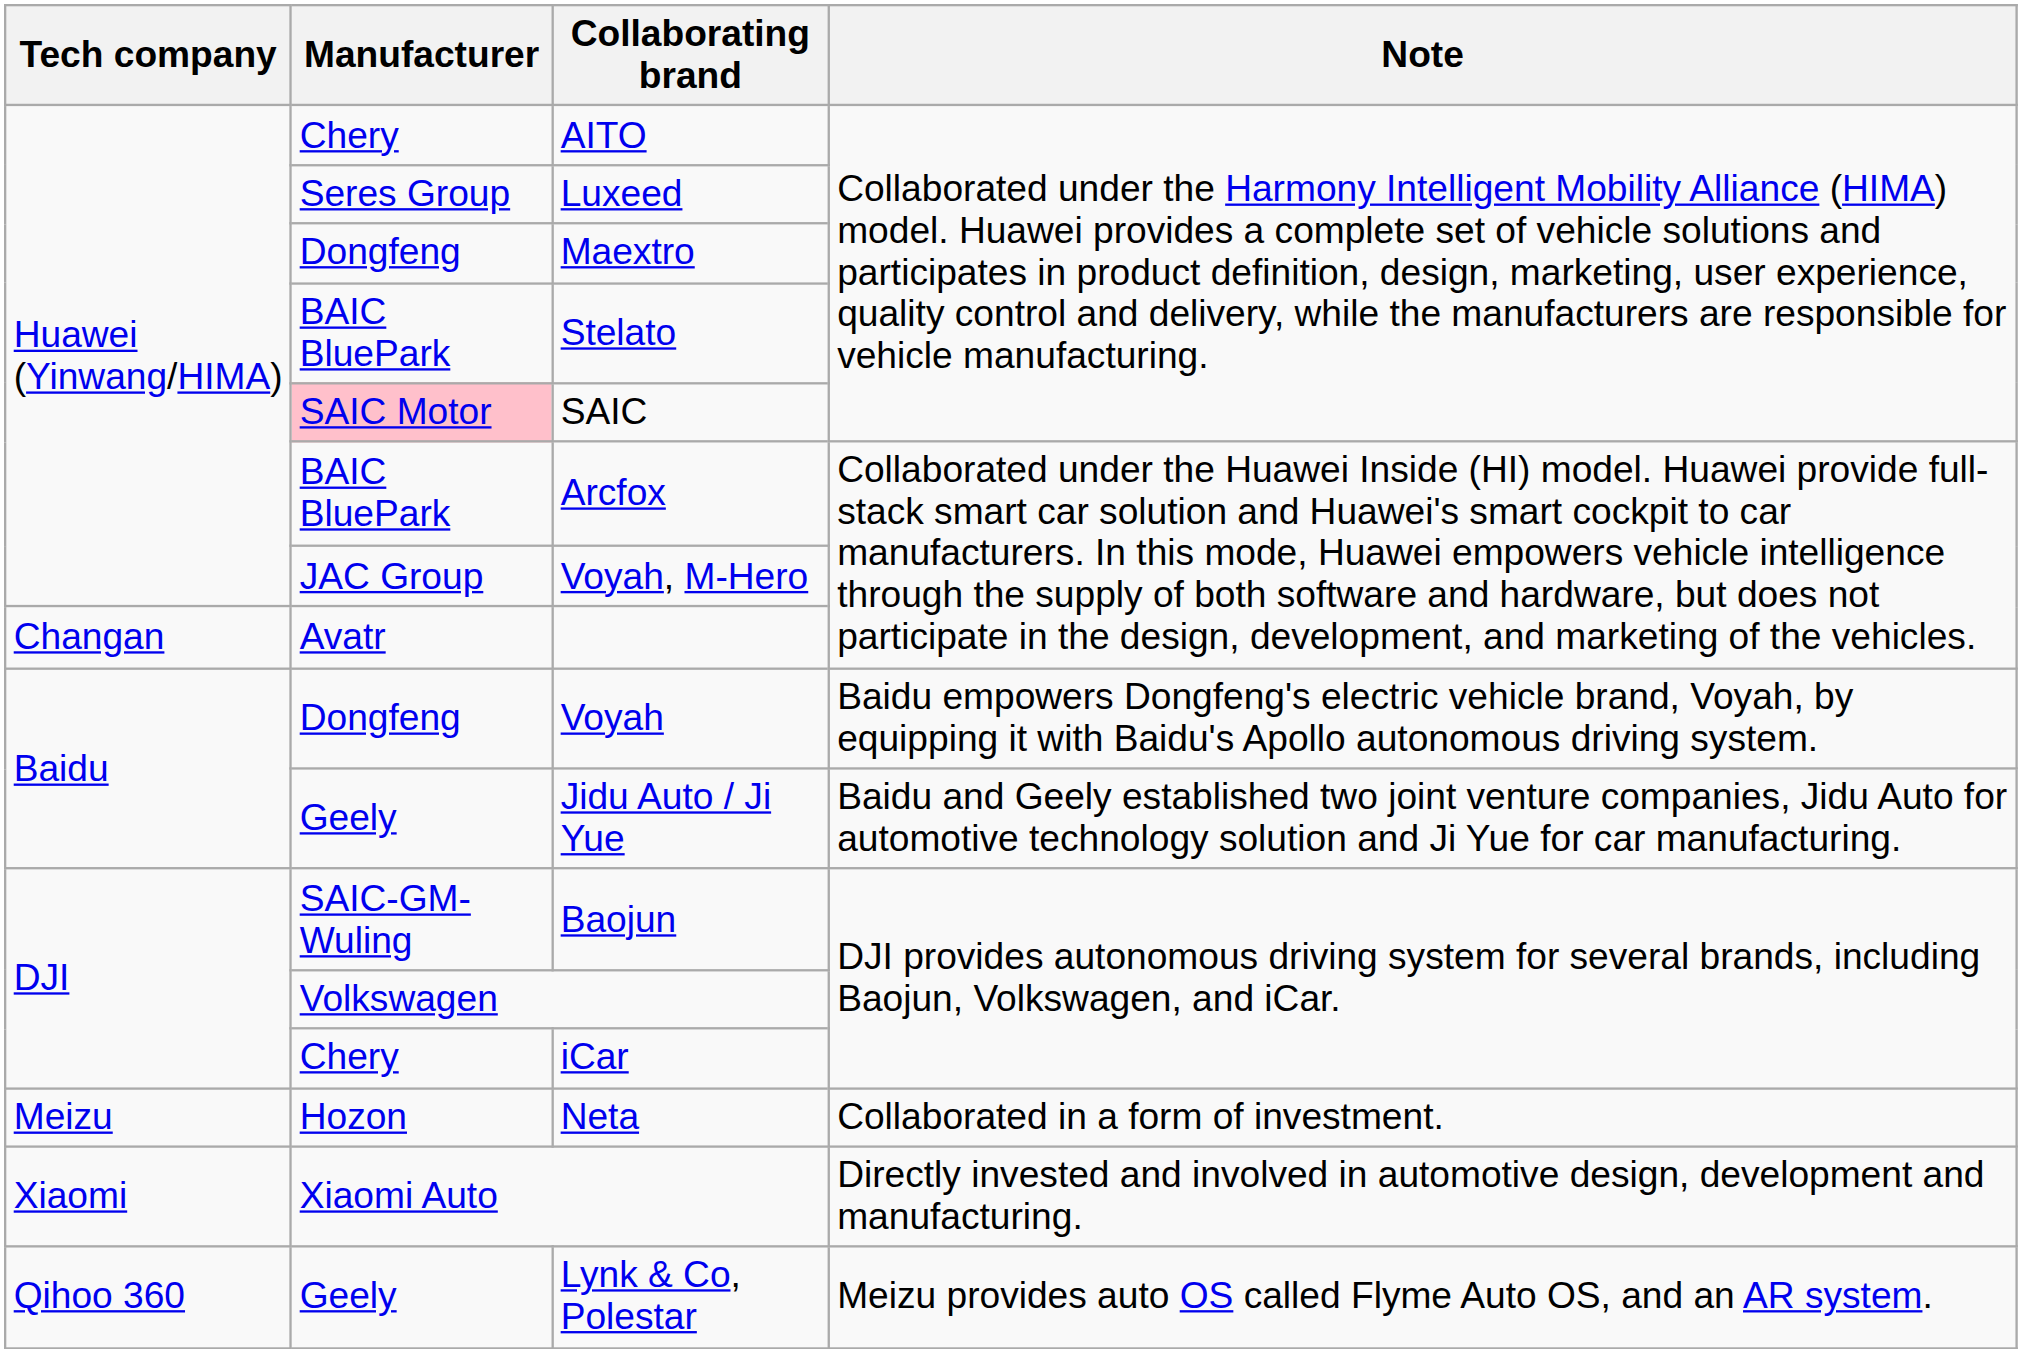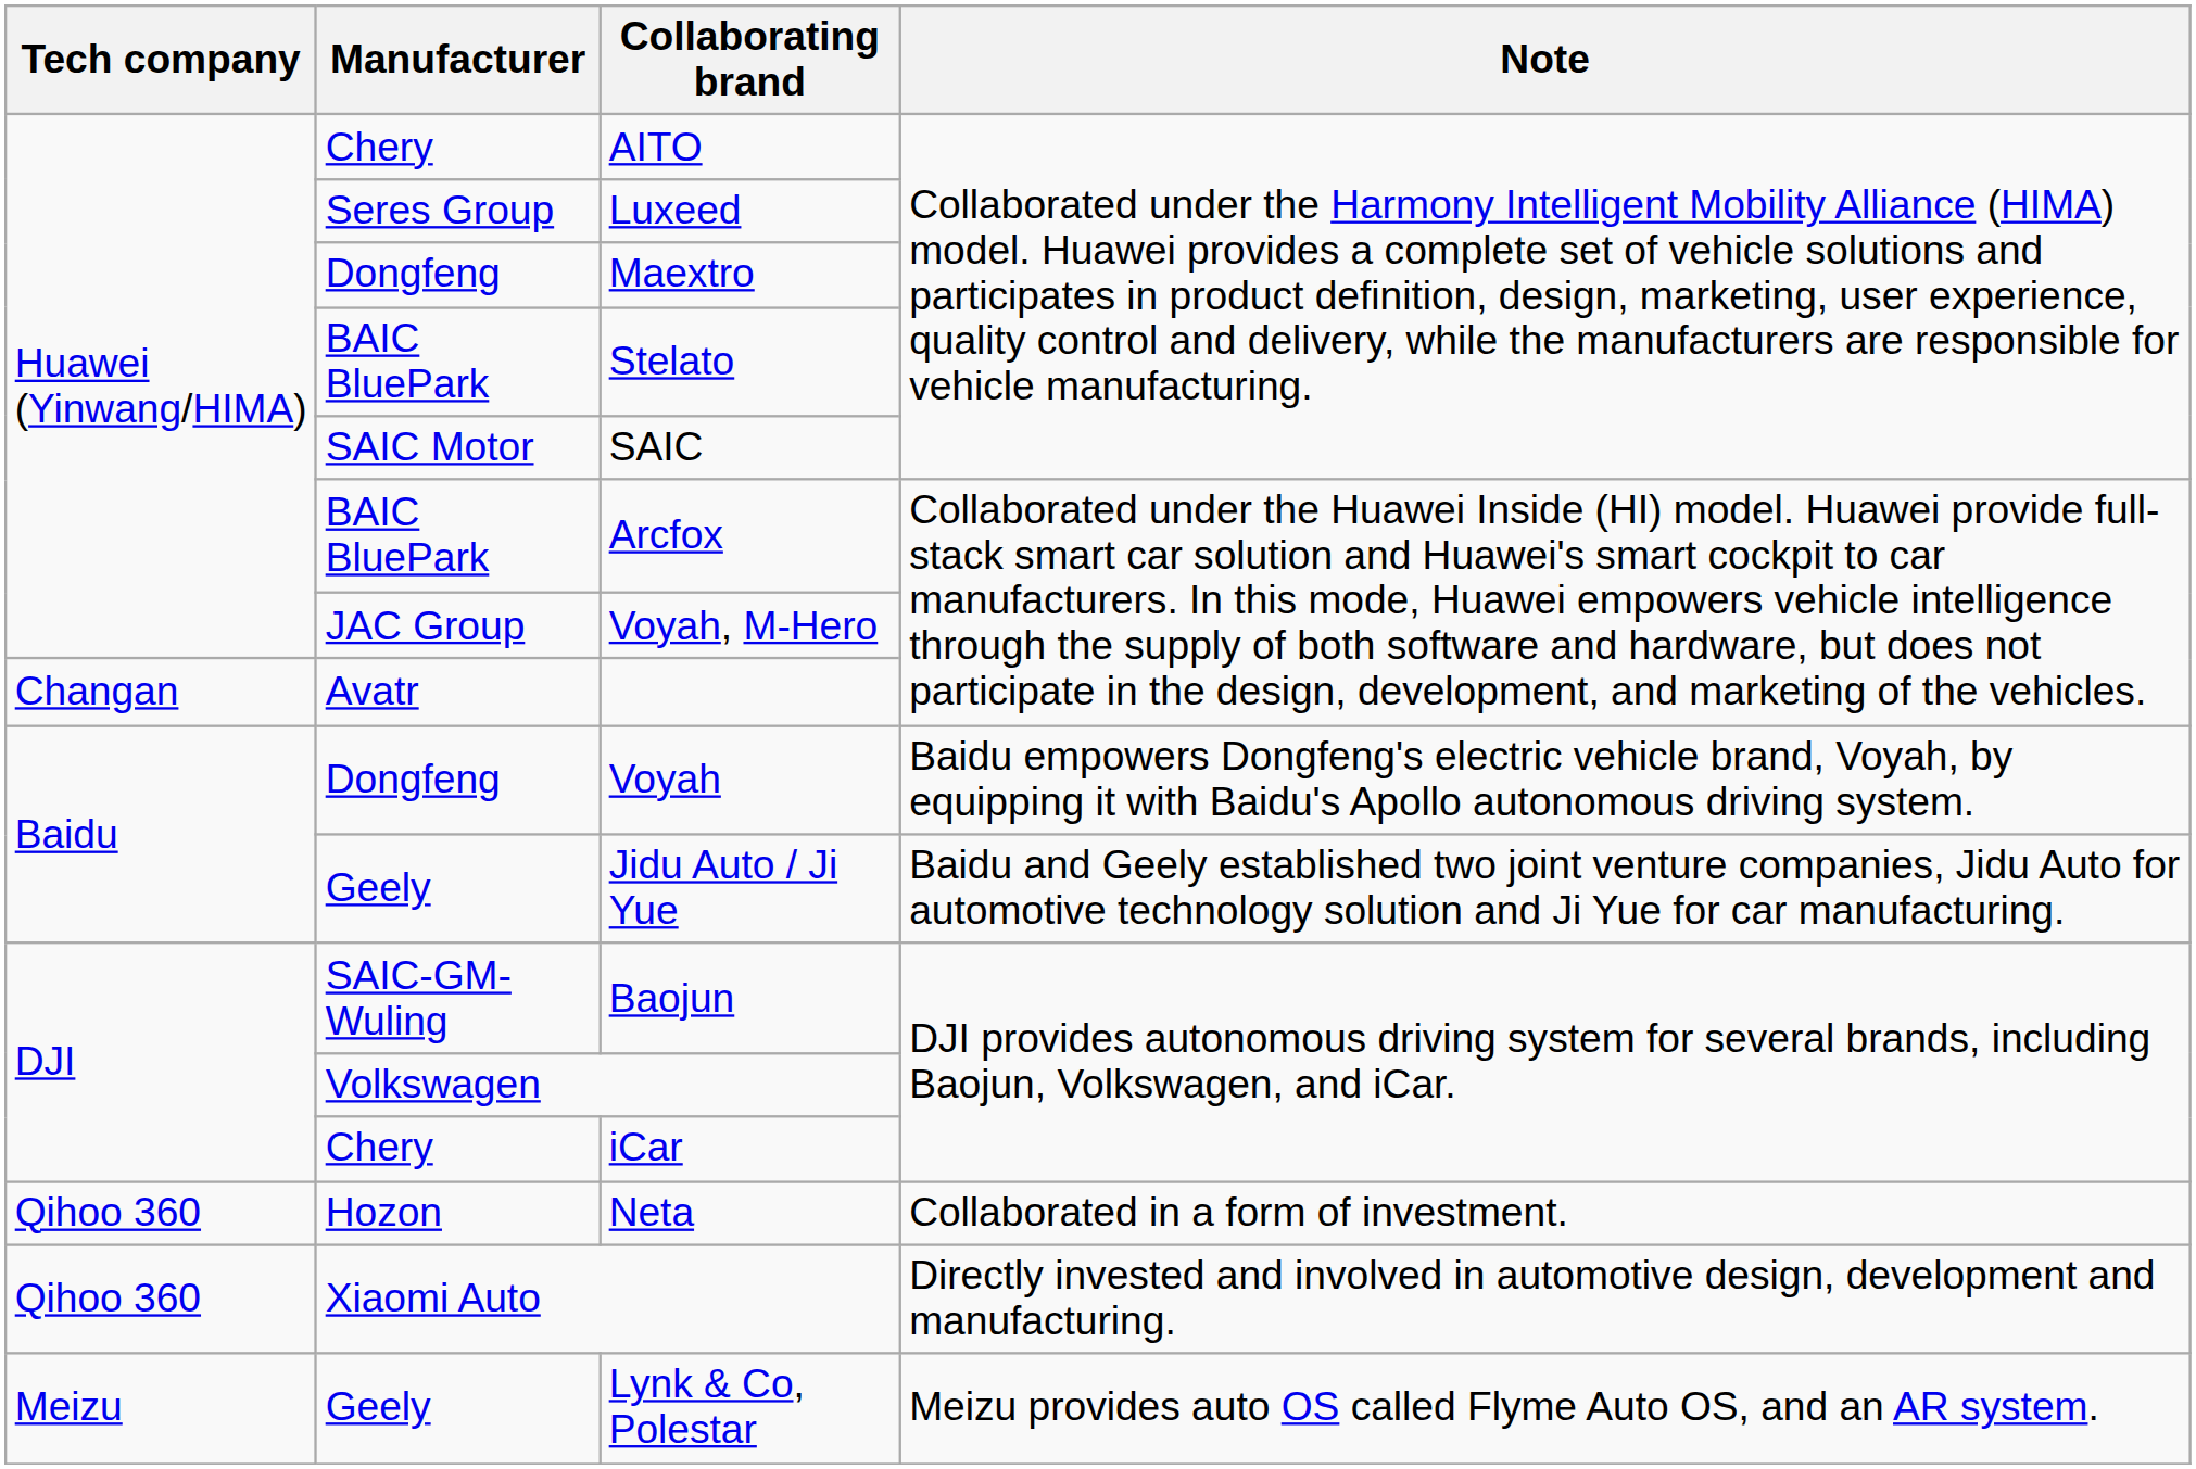SAIC | Manufacturer: pink background -> no background
Neta | Tech company: Meizu -> Qihoo 360
Xiaomi Auto | Tech company: Xiaomi -> Qihoo 360
Lynk & Co, Polestar | Tech company: Qihoo 360 -> Meizu
